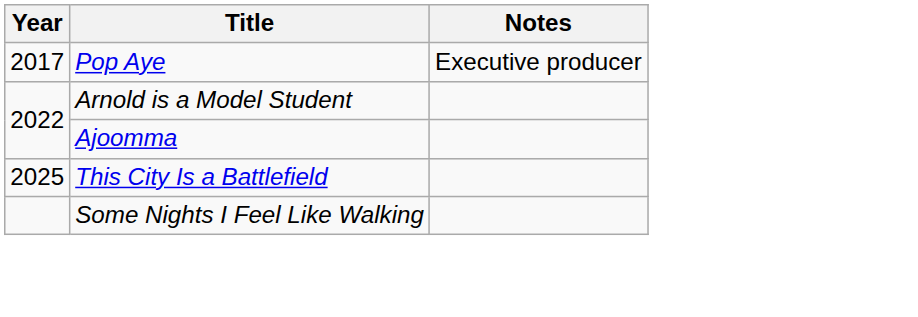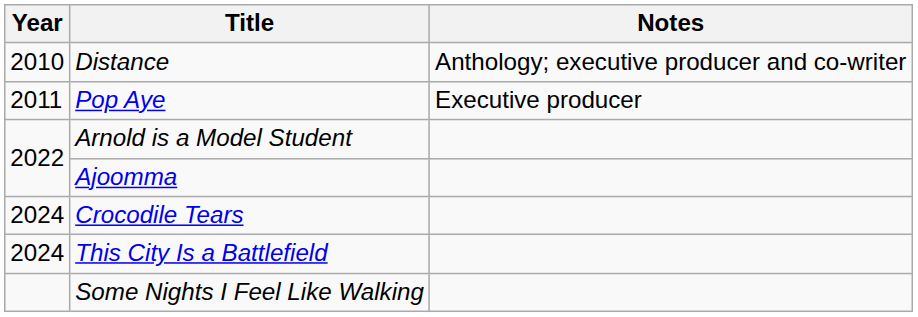+ row: 2010 | Distance | Anthology; executive producer and co-writer
Pop Aye | Year: 2017 -> 2011
+ row: 2024 | Crocodile Tears
This City Is a Battlefield | Year: 2025 -> 2024
